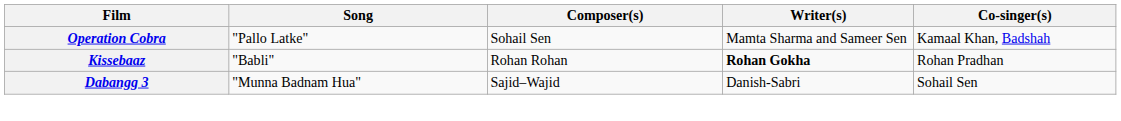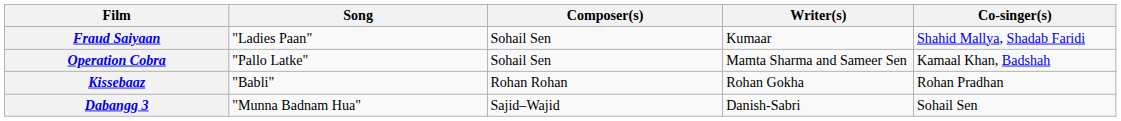+ row: Fraud Saiyaan | "Ladies Paan" | Sohail Sen | Kumaar | Shahid Mallya, Shadab Faridi
Kissebaaz | Writer(s): bold -> normal
